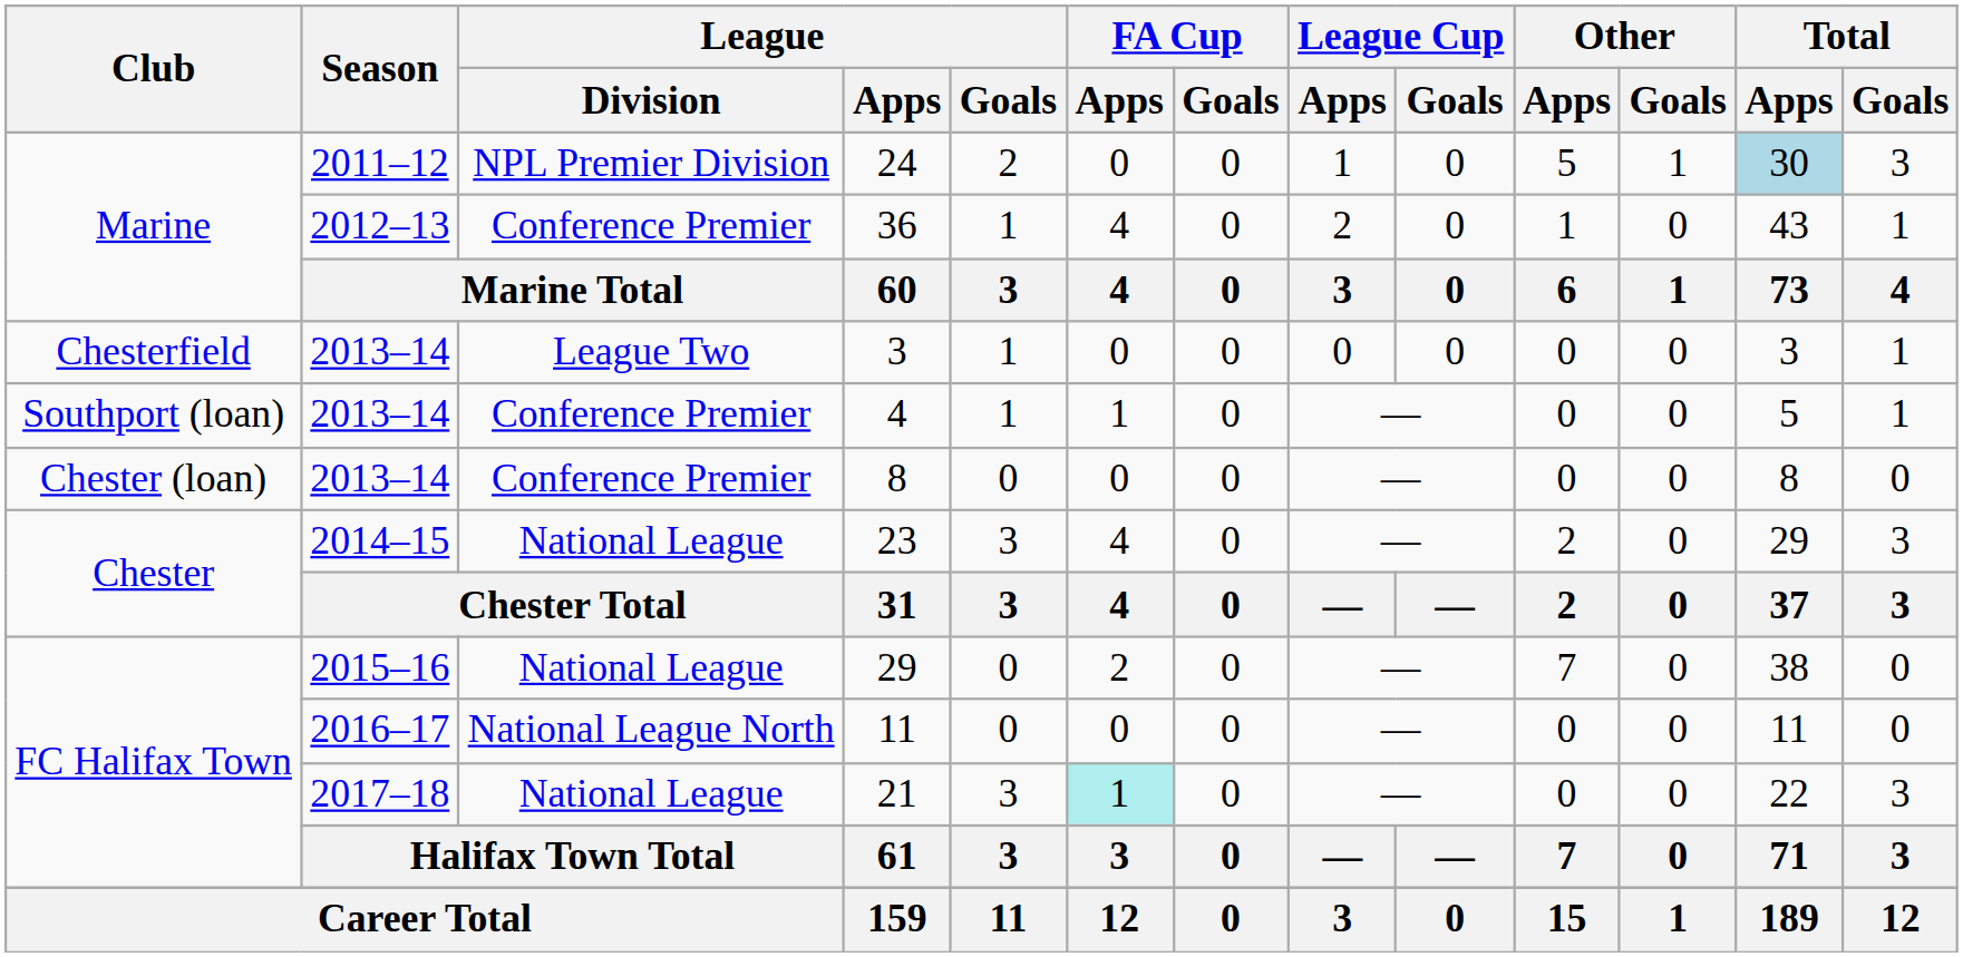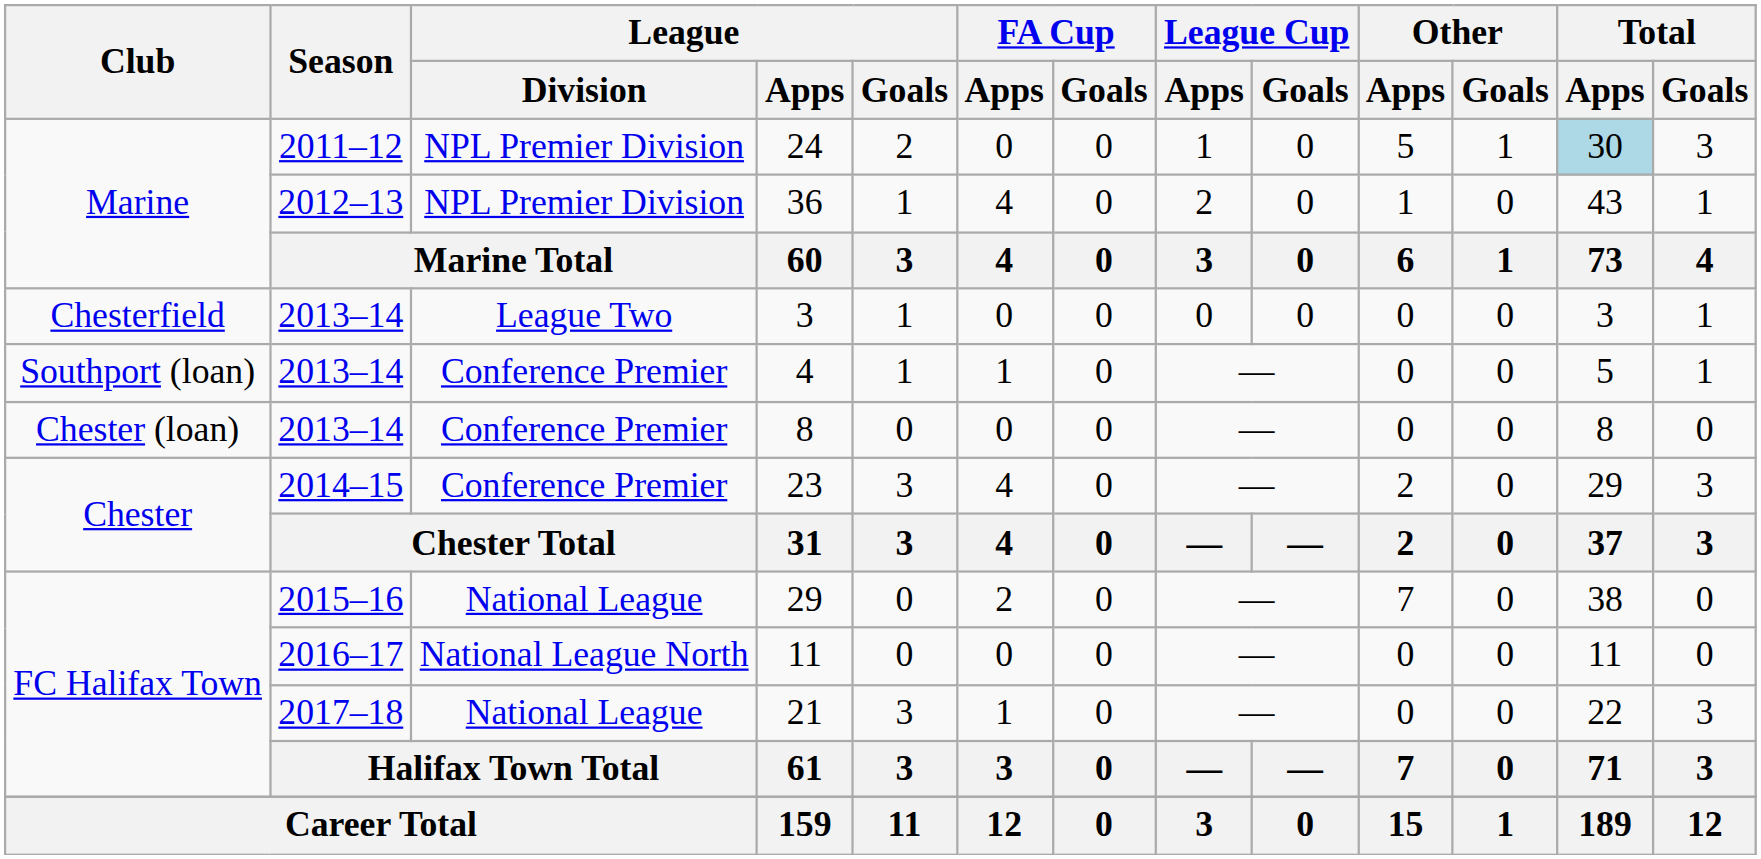36 | League / Division: Conference Premier -> NPL Premier Division
23 | League / Division: National League -> Conference Premier
21 | FA Cup / Apps: paleturquoise background -> no background
